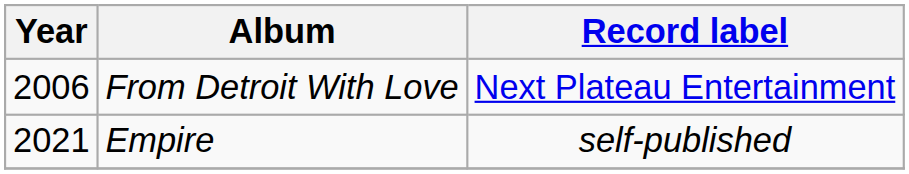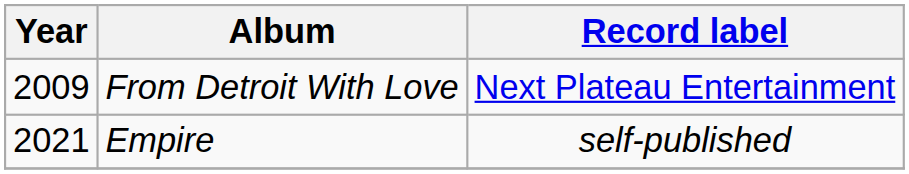From Detroit With Love | Year: 2006 -> 2009
